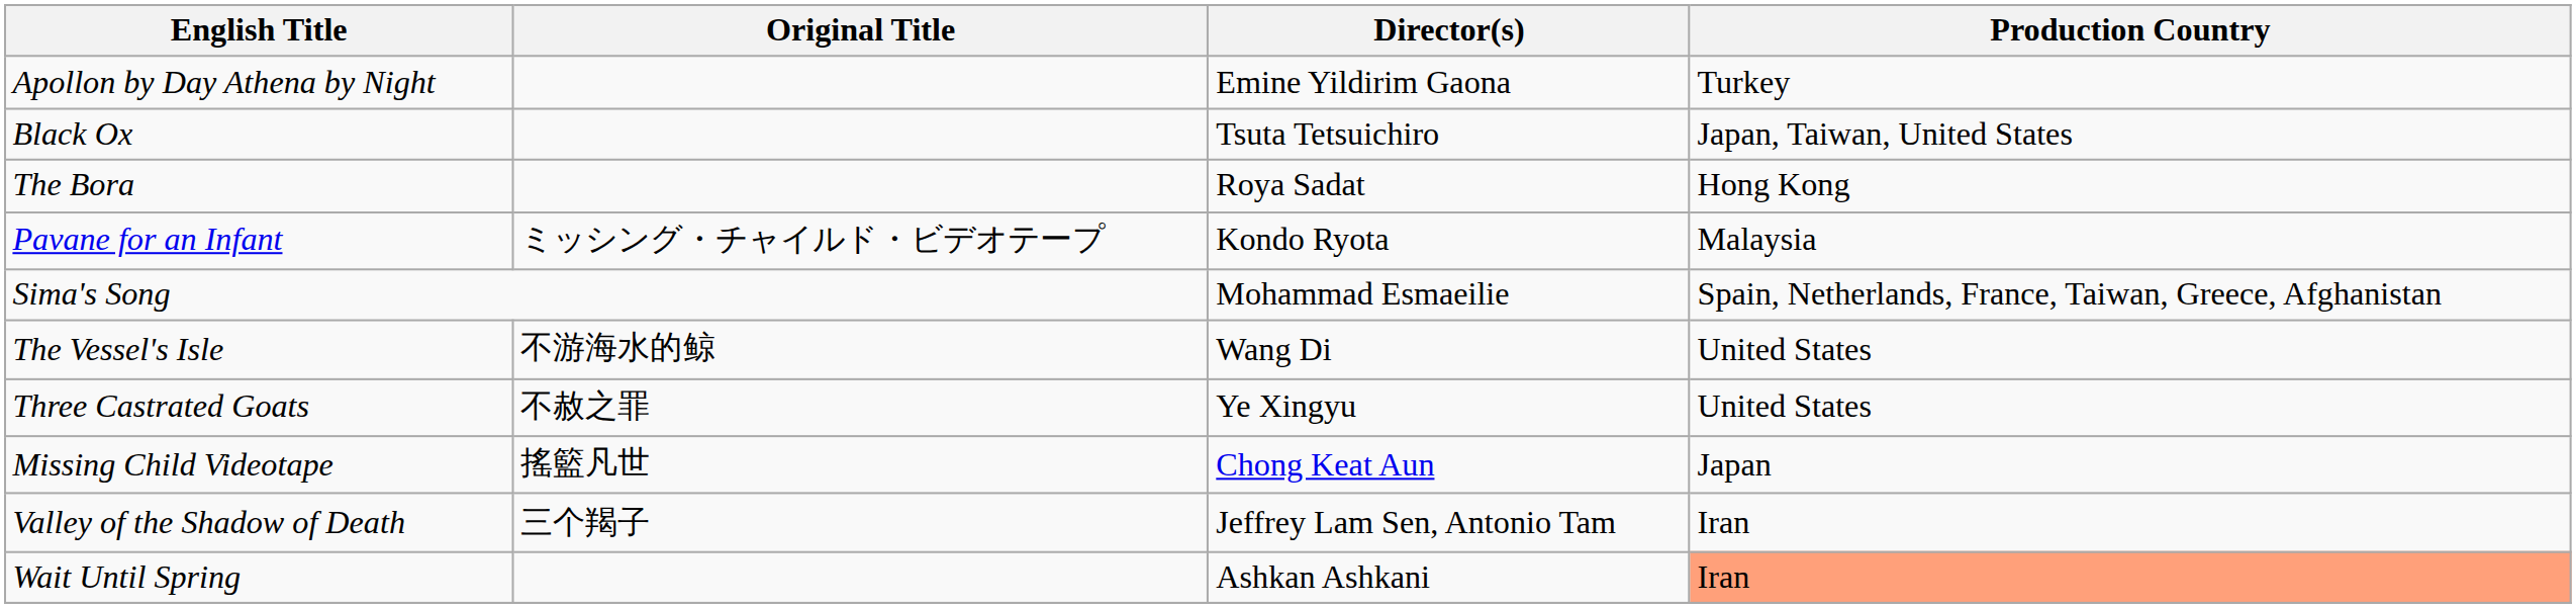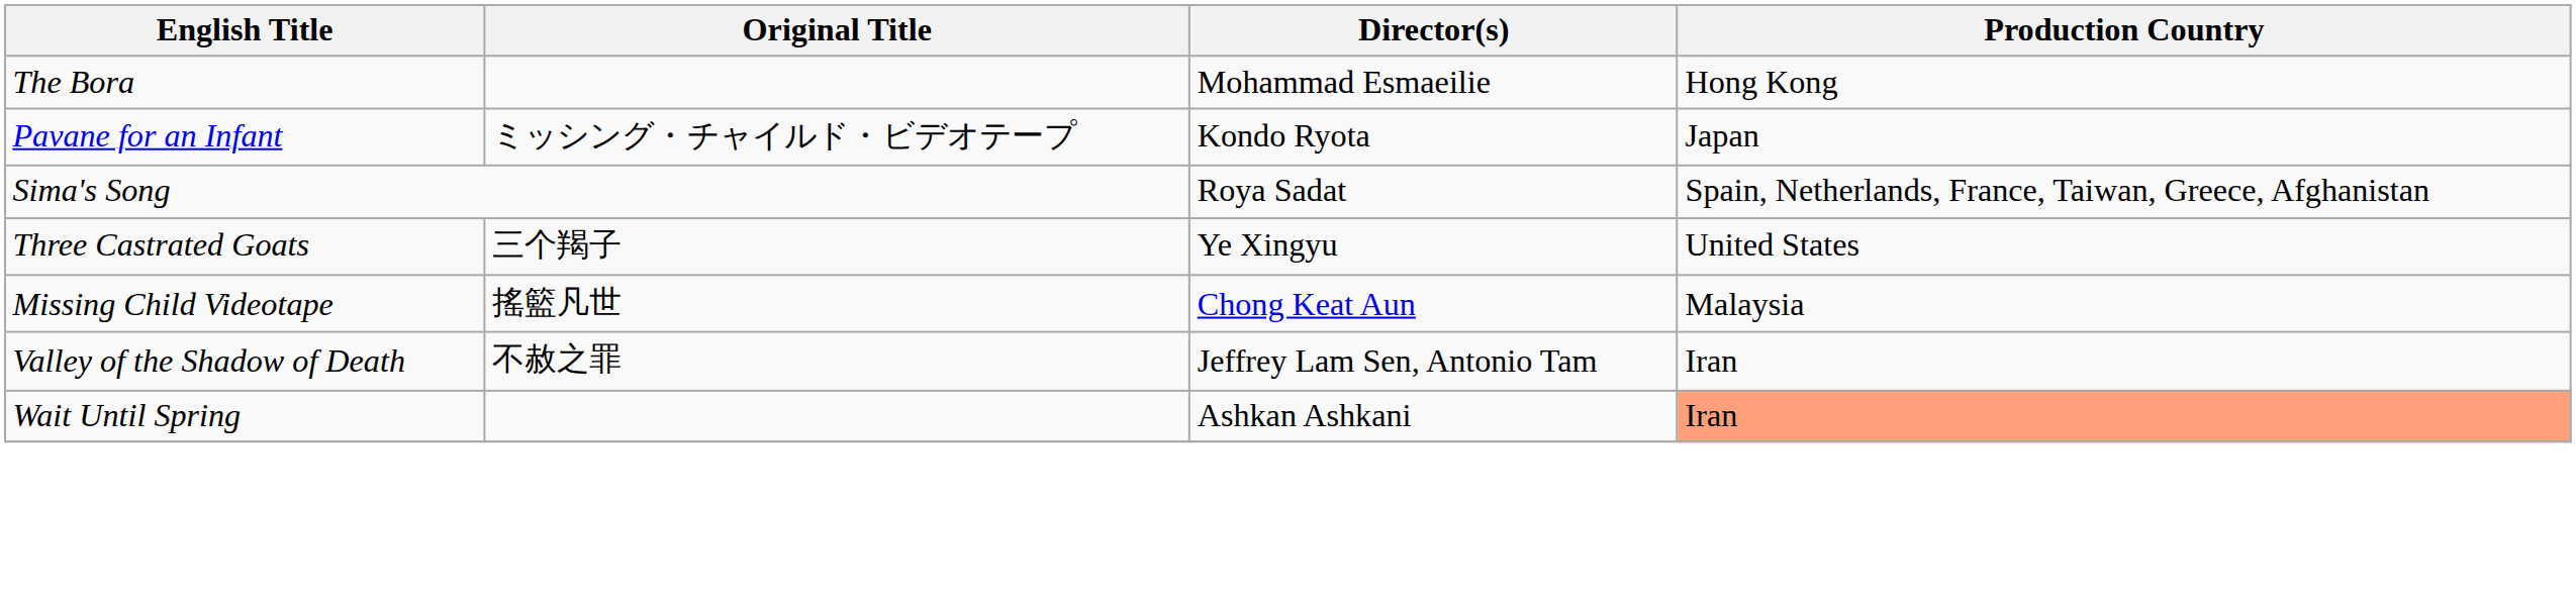- row: Apollon by Day Athena by Night | Emine Yildirim Gaona | Turkey
- row: Black Ox | Tsuta Tetsuichiro | Japan, Taiwan, United States
The Bora | Director(s): Roya Sadat -> Mohammad Esmaeilie
Pavane for an Infant | Production Country: Malaysia -> Japan
Sima's Song | Director(s): Mohammad Esmaeilie -> Roya Sadat
- row: The Vessel's Isle | 不游海水的鲸 | Wang Di | United States
Three Castrated Goats | Original Title: 不赦之罪 -> 三个羯子
Missing Child Videotape | Production Country: Japan -> Malaysia
Valley of the Shadow of Death | Original Title: 三个羯子 -> 不赦之罪
